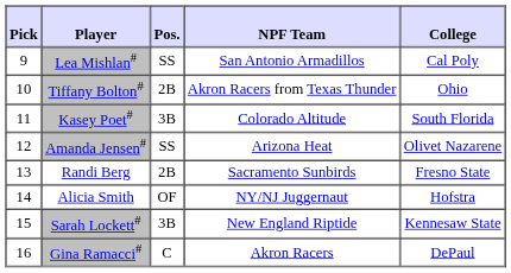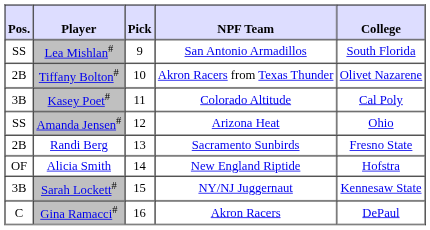columns swapped: Pick <-> Pos.
Lea Mishlan# | College: Cal Poly -> South Florida
Tiffany Bolton# | College: Ohio -> Olivet Nazarene
Kasey Poet# | College: South Florida -> Cal Poly
Amanda Jensen# | College: Olivet Nazarene -> Ohio
Alicia Smith | NPF Team: NY/NJ Juggernaut -> New England Riptide
Sarah Lockett# | NPF Team: New England Riptide -> NY/NJ Juggernaut
